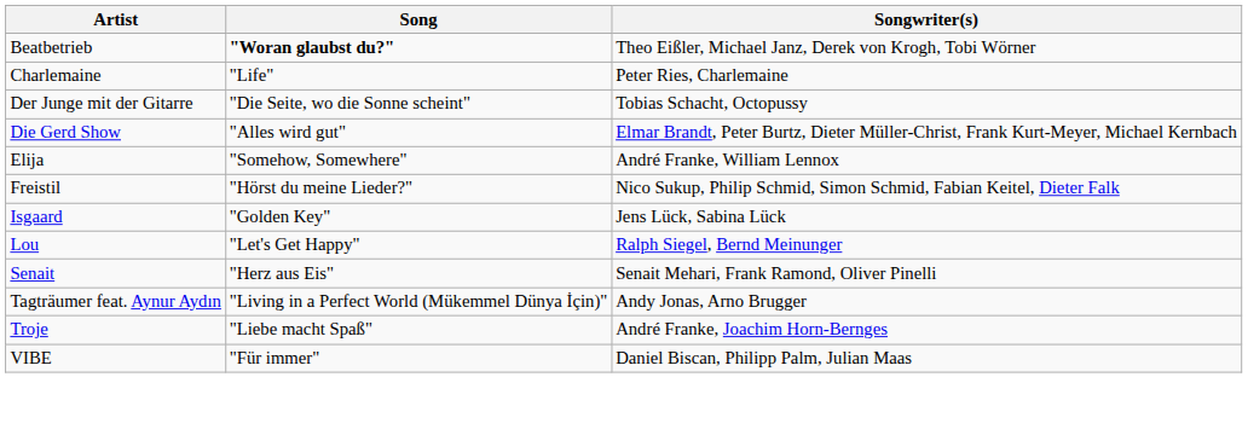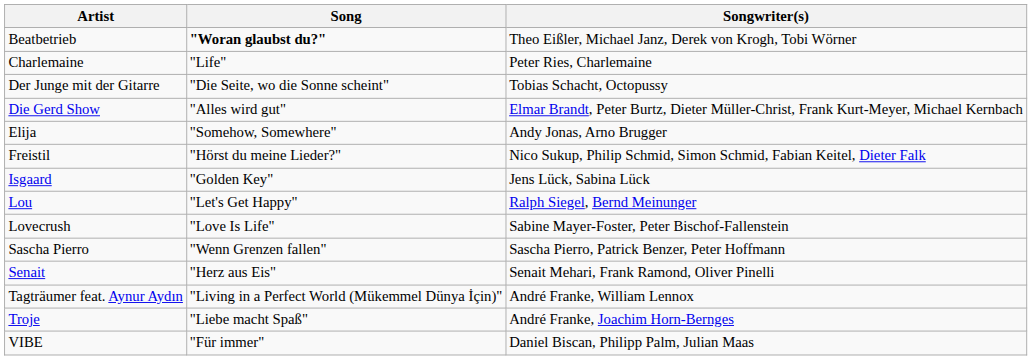Elija | Songwriter(s): André Franke, William Lennox -> Andy Jonas, Arno Brugger
+ row: Lovecrush | "Love Is Life" | Sabine Mayer-Foster, Peter Bischof-Fallenstein
+ row: Sascha Pierro | "Wenn Grenzen fallen" | Sascha Pierro, Patrick Benzer, Peter Hoffmann
Tagträumer feat. Aynur Aydın | Songwriter(s): Andy Jonas, Arno Brugger -> André Franke, William Lennox
